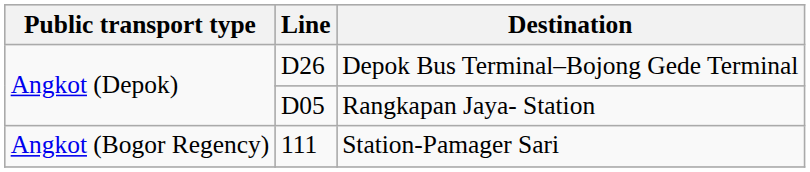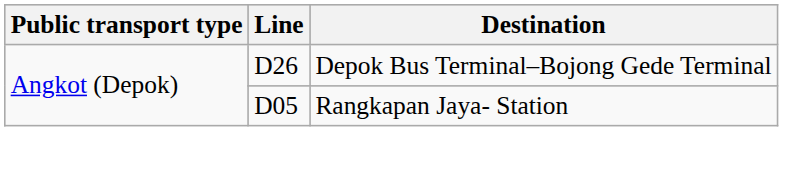- row: Angkot (Bogor Regency) | 111 | Station-Pamager Sari
